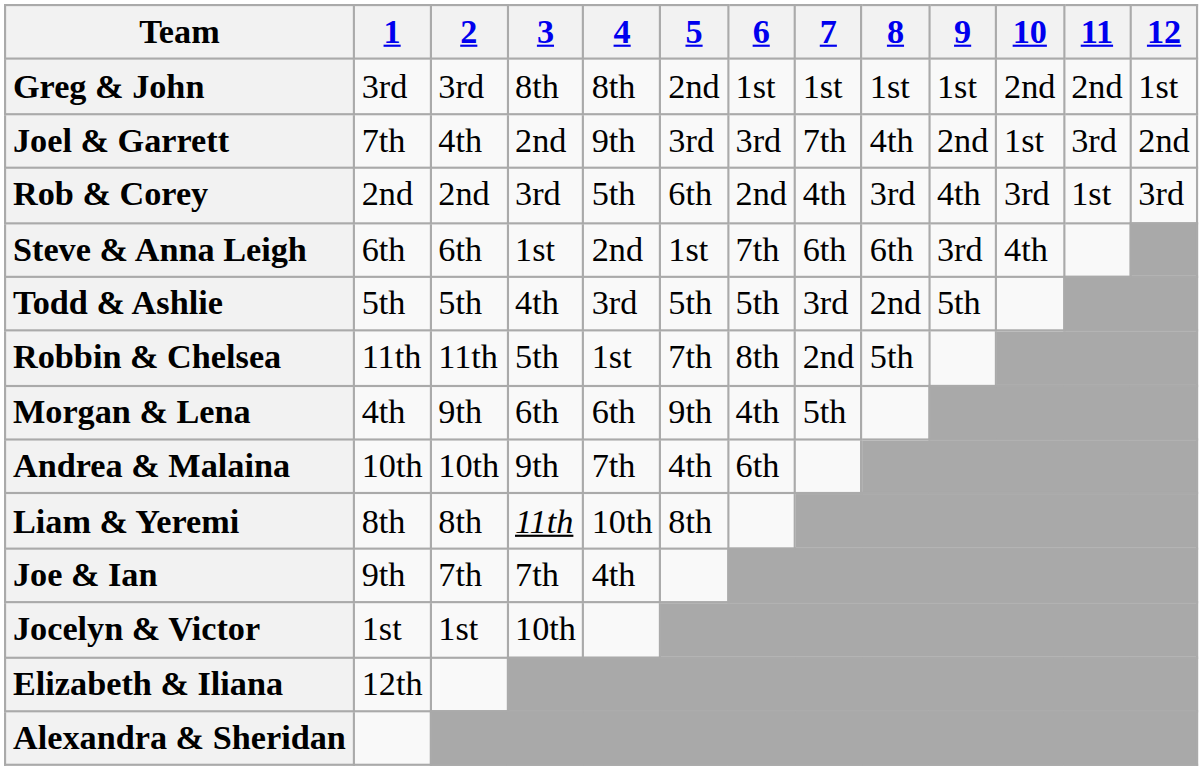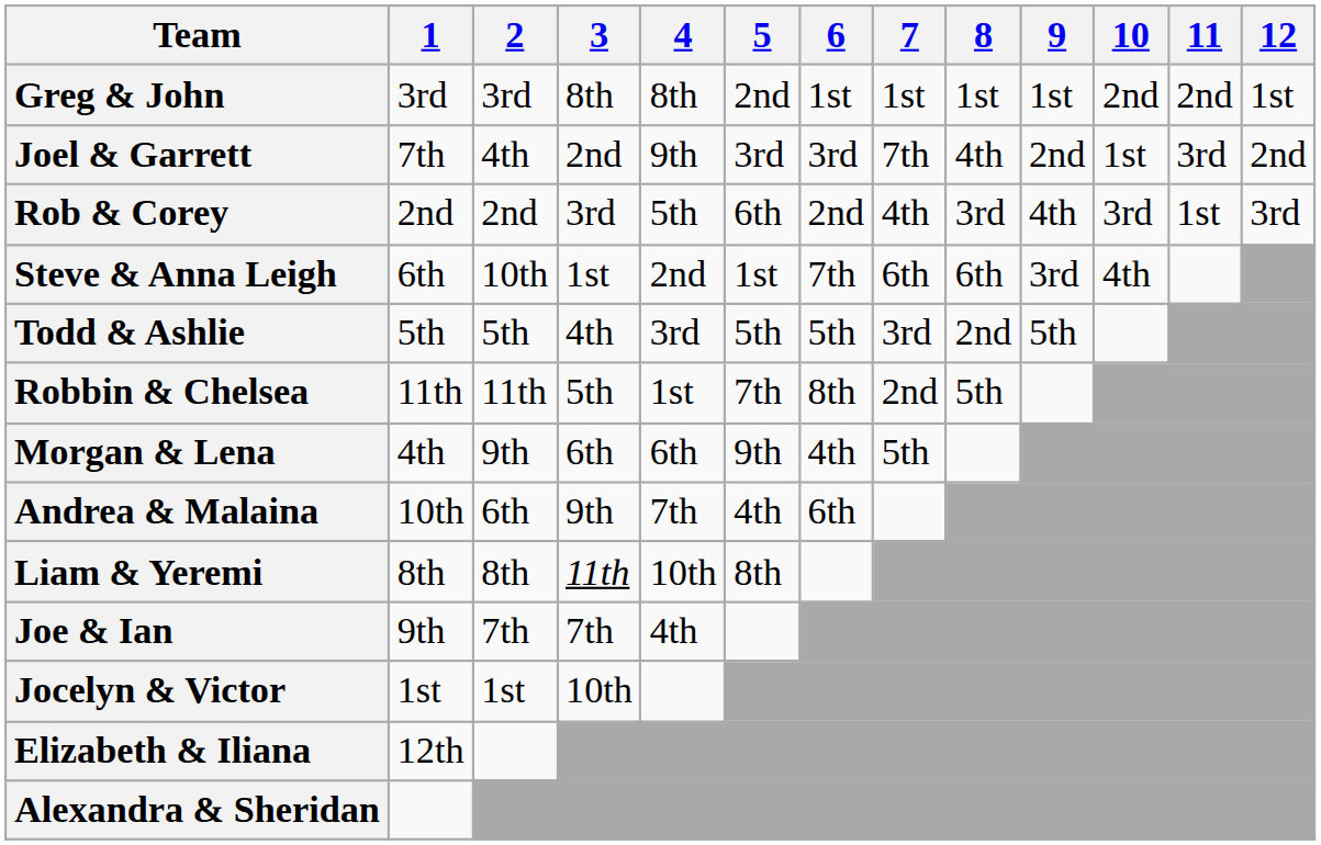Steve & Anna Leigh | 2: 6th -> 10th
Andrea & Malaina | 2: 10th -> 6th
